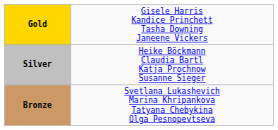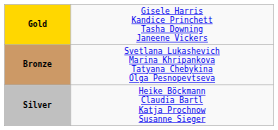rows swapped: Silver <-> Bronze
